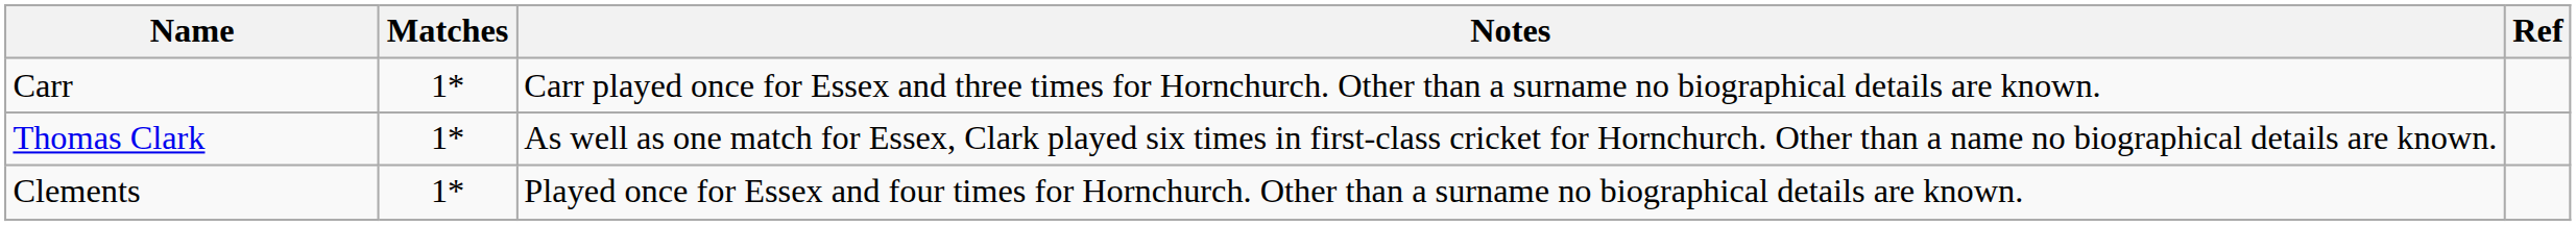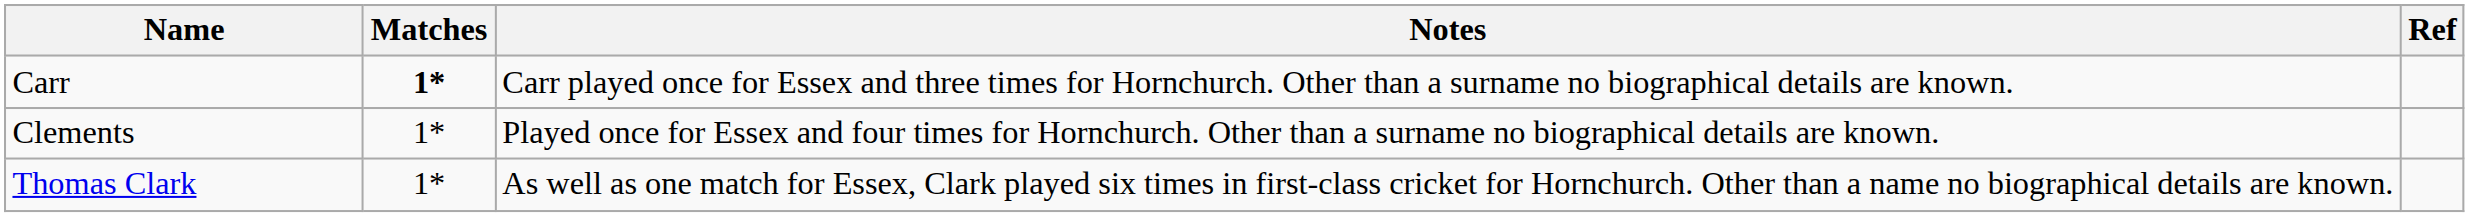Carr | Matches: normal -> bold
rows swapped: Thomas Clark <-> Clements
